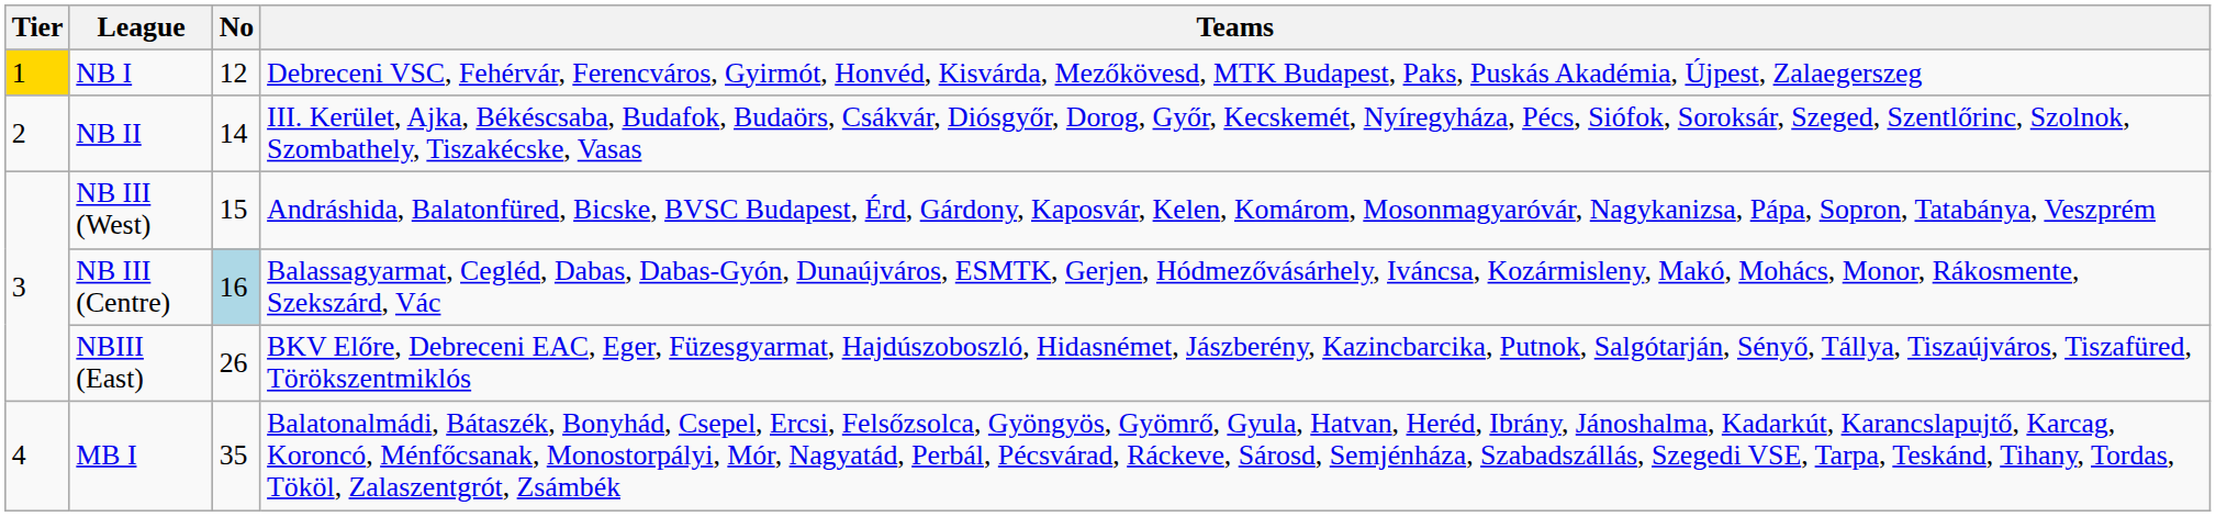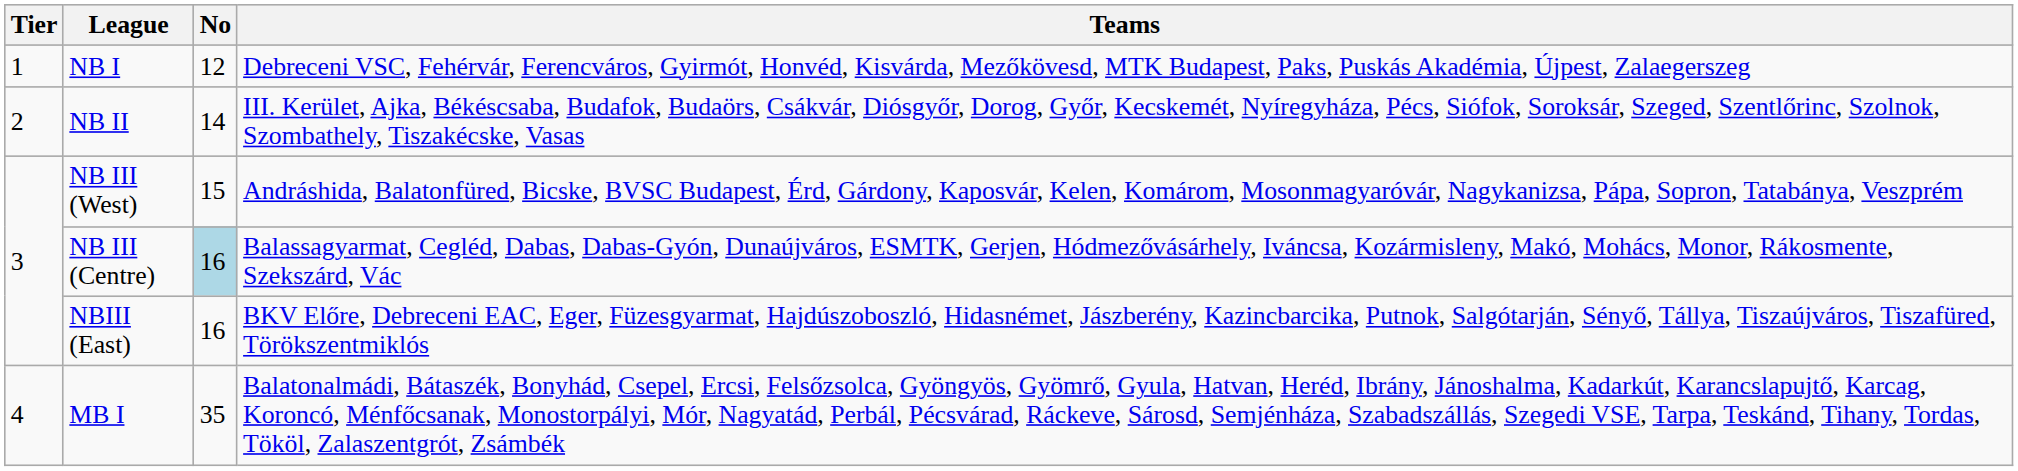NB I | Tier: gold background -> no background
NBIII (East) | No: 26 -> 16
